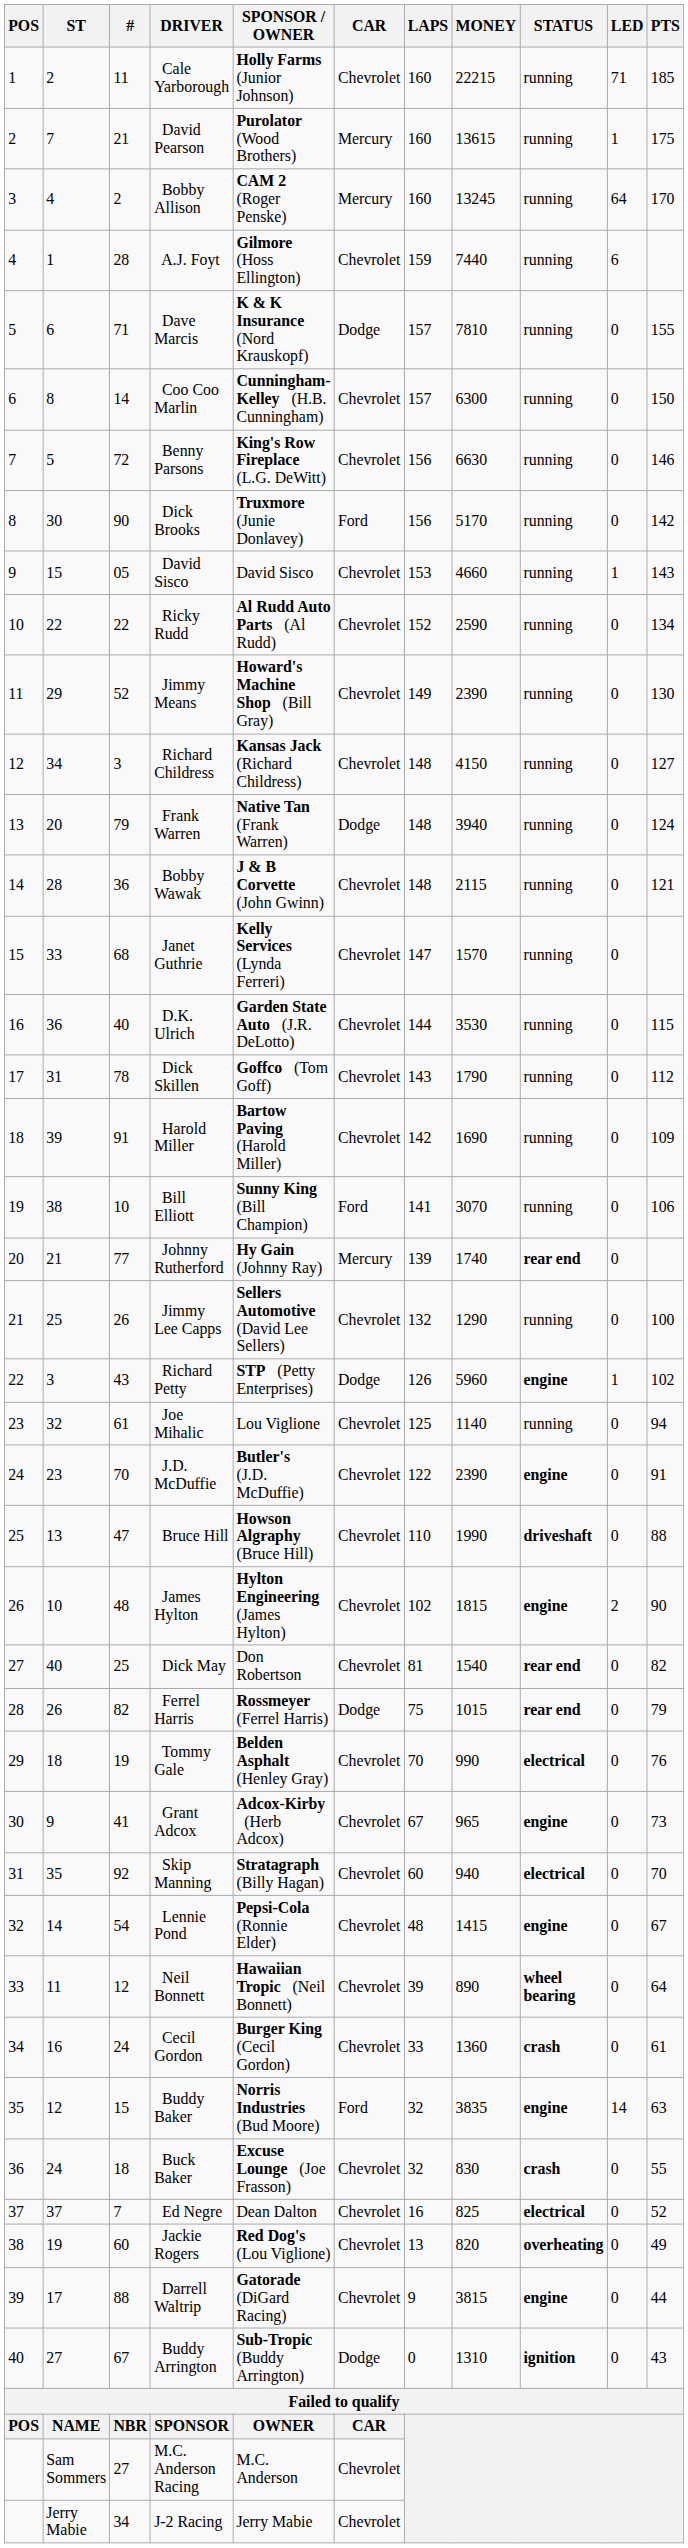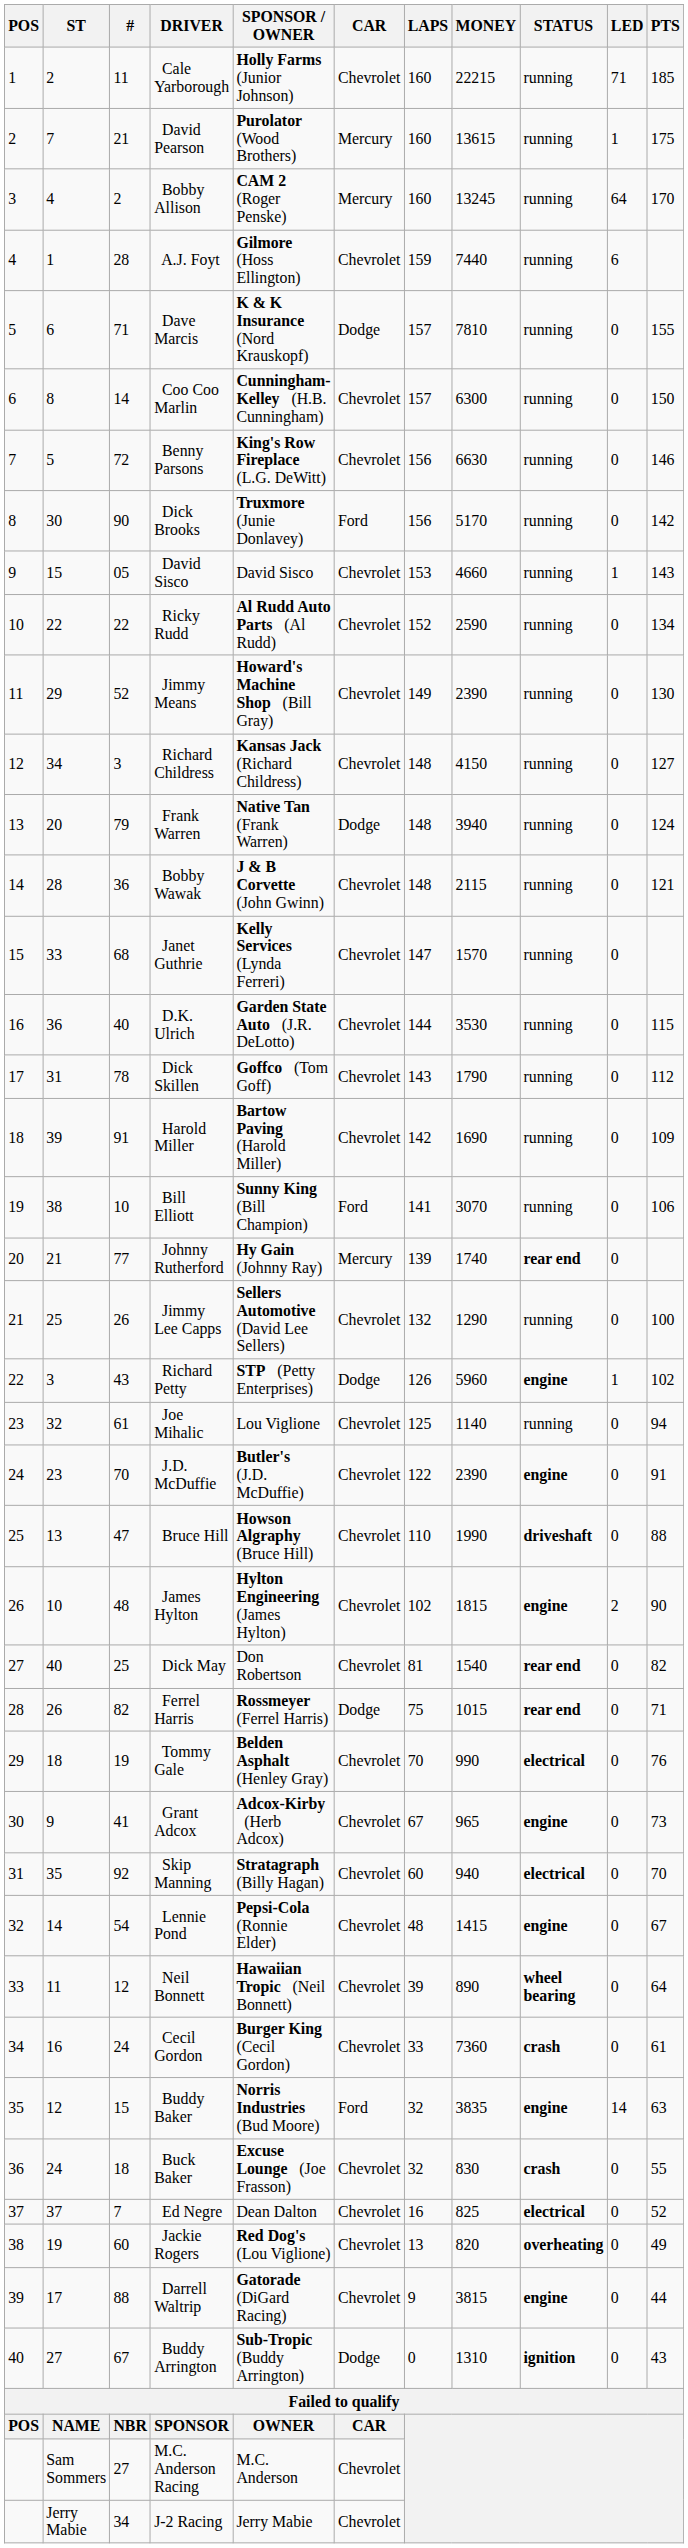Ferrel Harris | PTS: 79 -> 71
Cecil Gordon | MONEY: 1360 -> 7360
